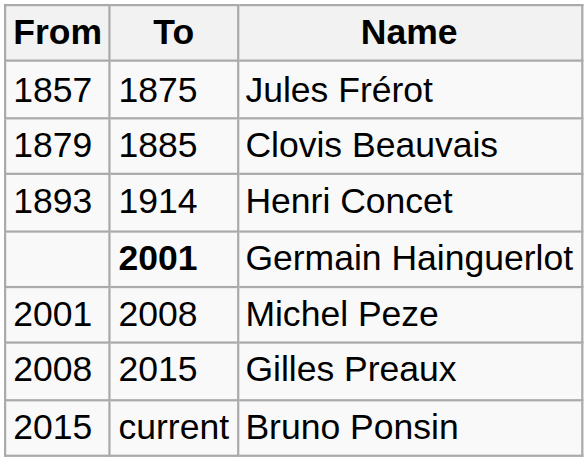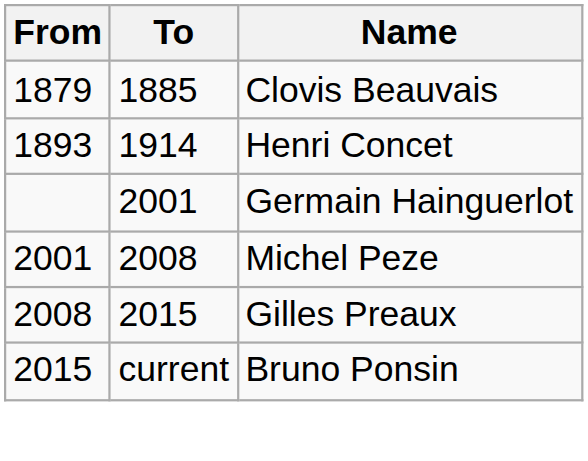- row: 1857 | 1875 | Jules Frérot
Germain Hainguerlot | To: bold -> normal
